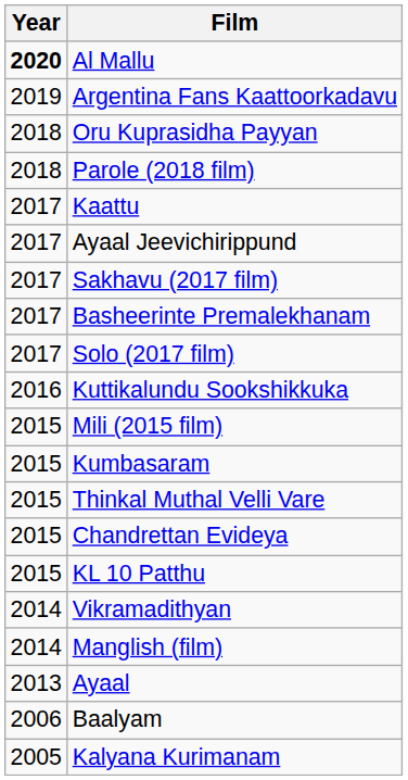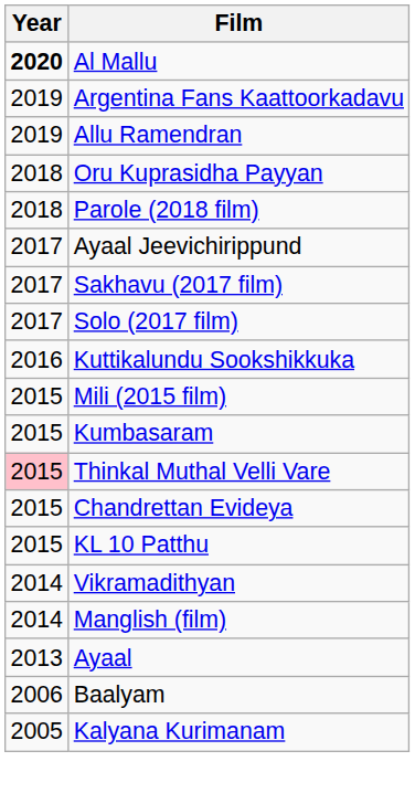+ row: 2019 | Allu Ramendran
- row: 2017 | Kaattu
- row: 2017 | Basheerinte Premalekhanam
Thinkal Muthal Velli Vare | Year: no background -> pink background
